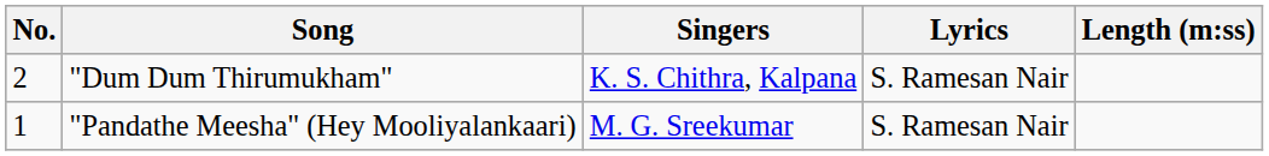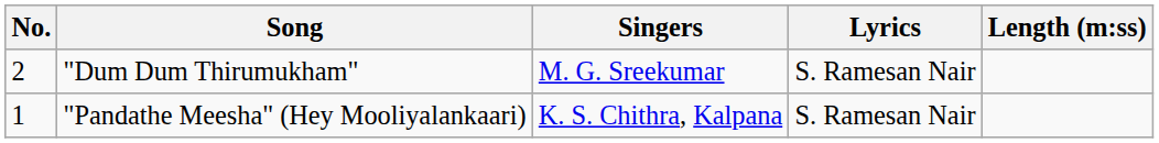"Dum Dum Thirumukham" | Singers: K. S. Chithra, Kalpana -> M. G. Sreekumar
"Pandathe Meesha" (Hey Mooliyalankaari) | Singers: M. G. Sreekumar -> K. S. Chithra, Kalpana
